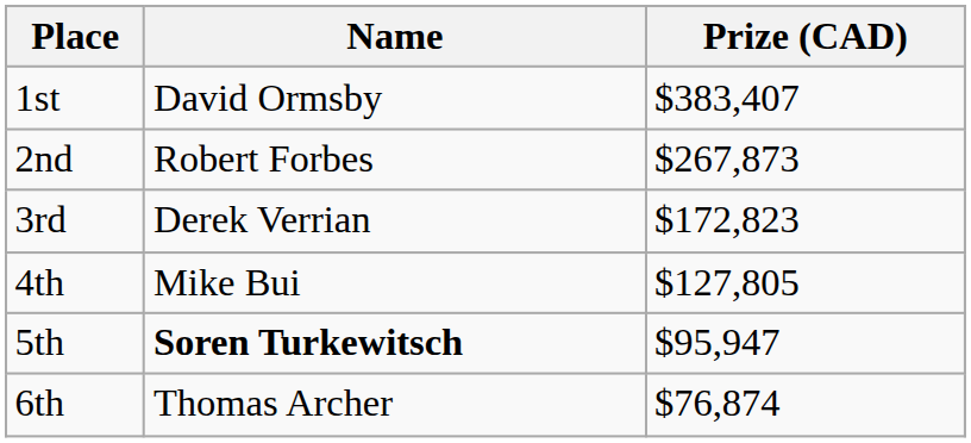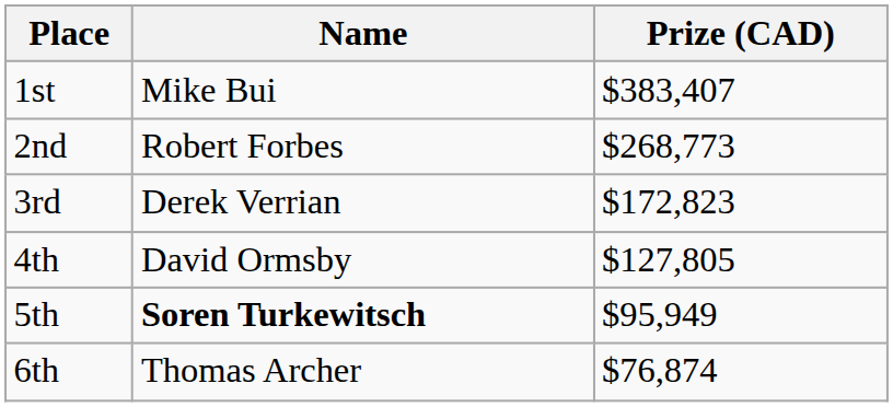1st | Name: David Ormsby -> Mike Bui
2nd | Prize (CAD): $267,873 -> $268,773
4th | Name: Mike Bui -> David Ormsby
5th | Prize (CAD): $95,947 -> $95,949
